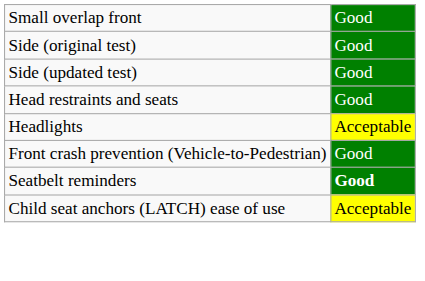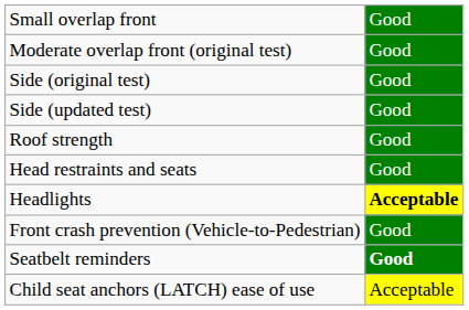+ row: Moderate overlap front (original test) | Good
+ row: Roof strength | Good
Headlights | column 2: normal -> bold
